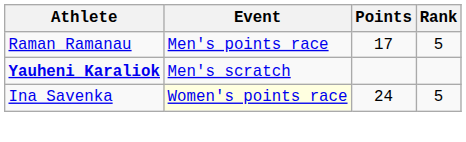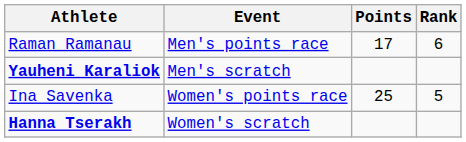Raman Ramanau | Rank: 5 -> 6
Ina Savenka | Event: lightyellow background -> no background
Ina Savenka | Points: 24 -> 25
+ row: Hanna Tserakh | Women's scratch
